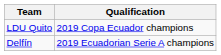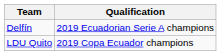rows swapped: Delfín <-> LDU Quito
